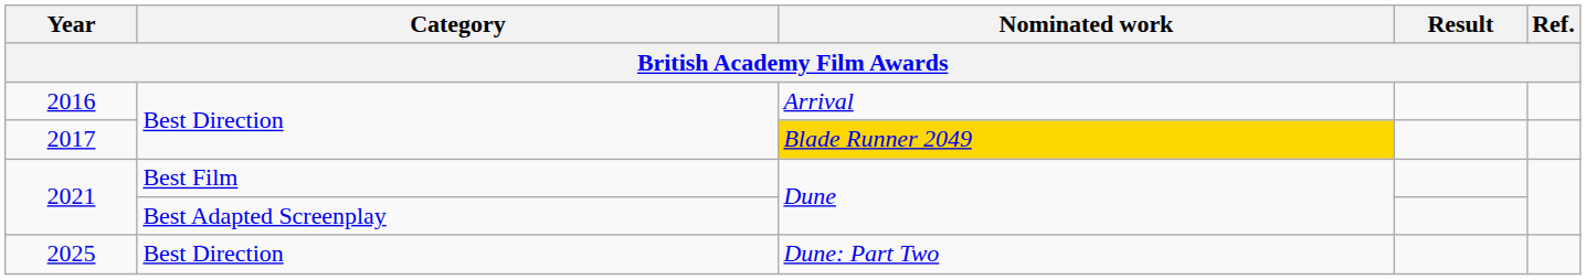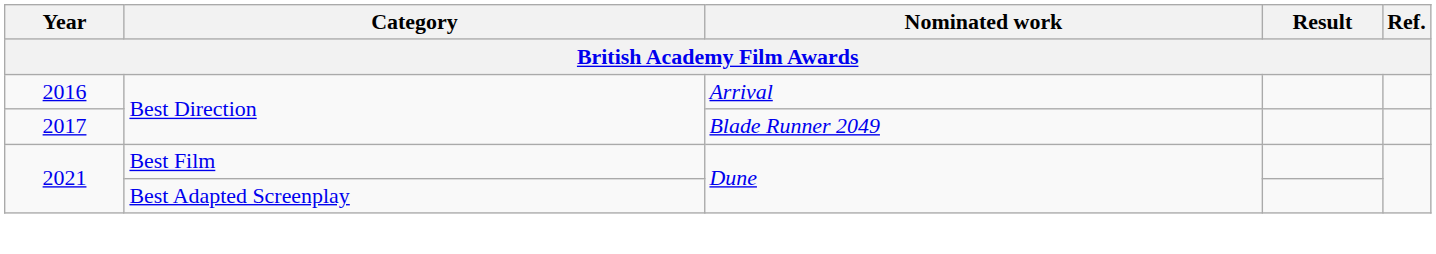2017 | Nominated work: gold background -> no background
- row: 2025 | Best Direction | Dune: Part Two
